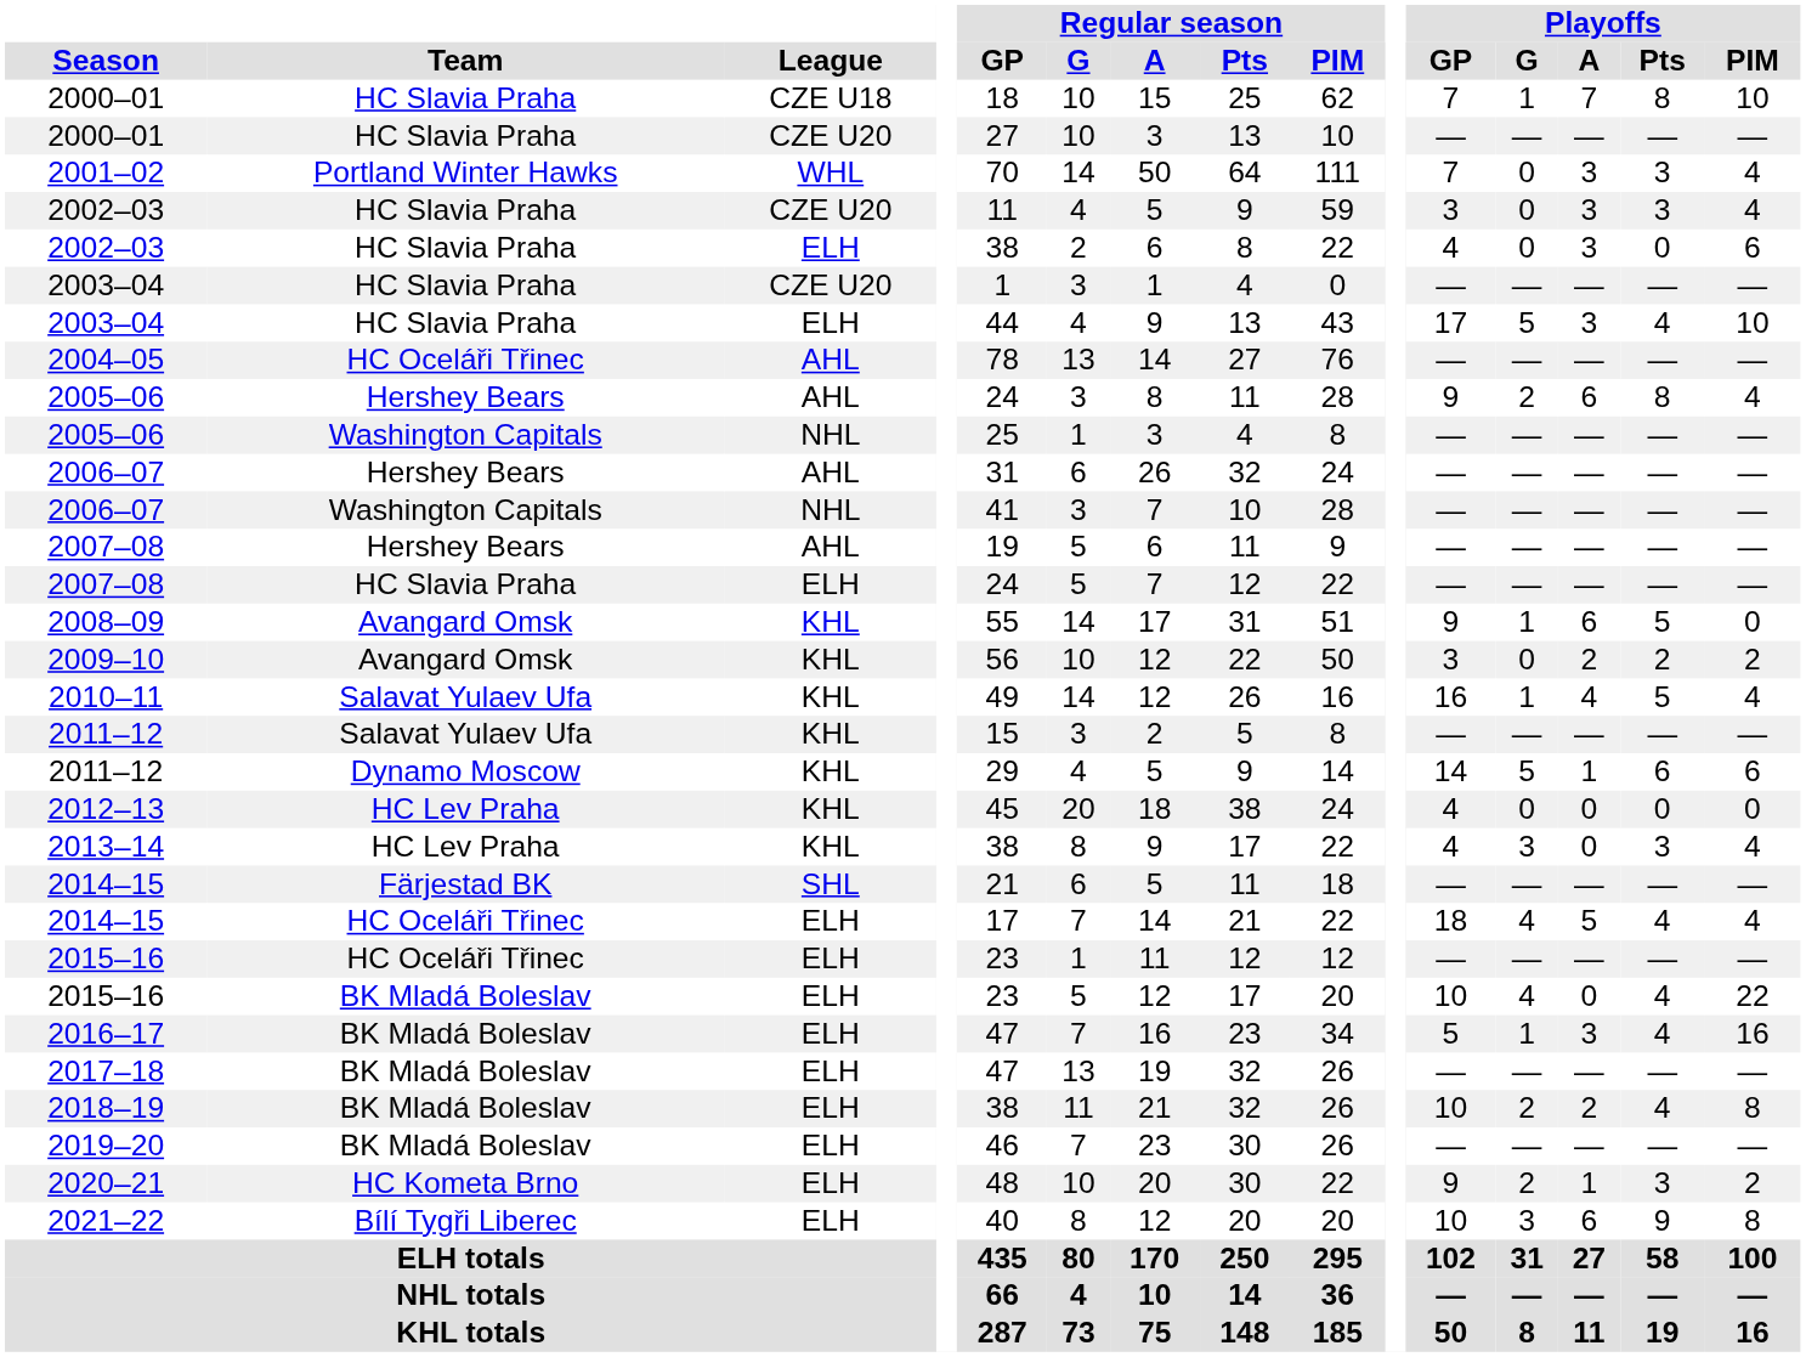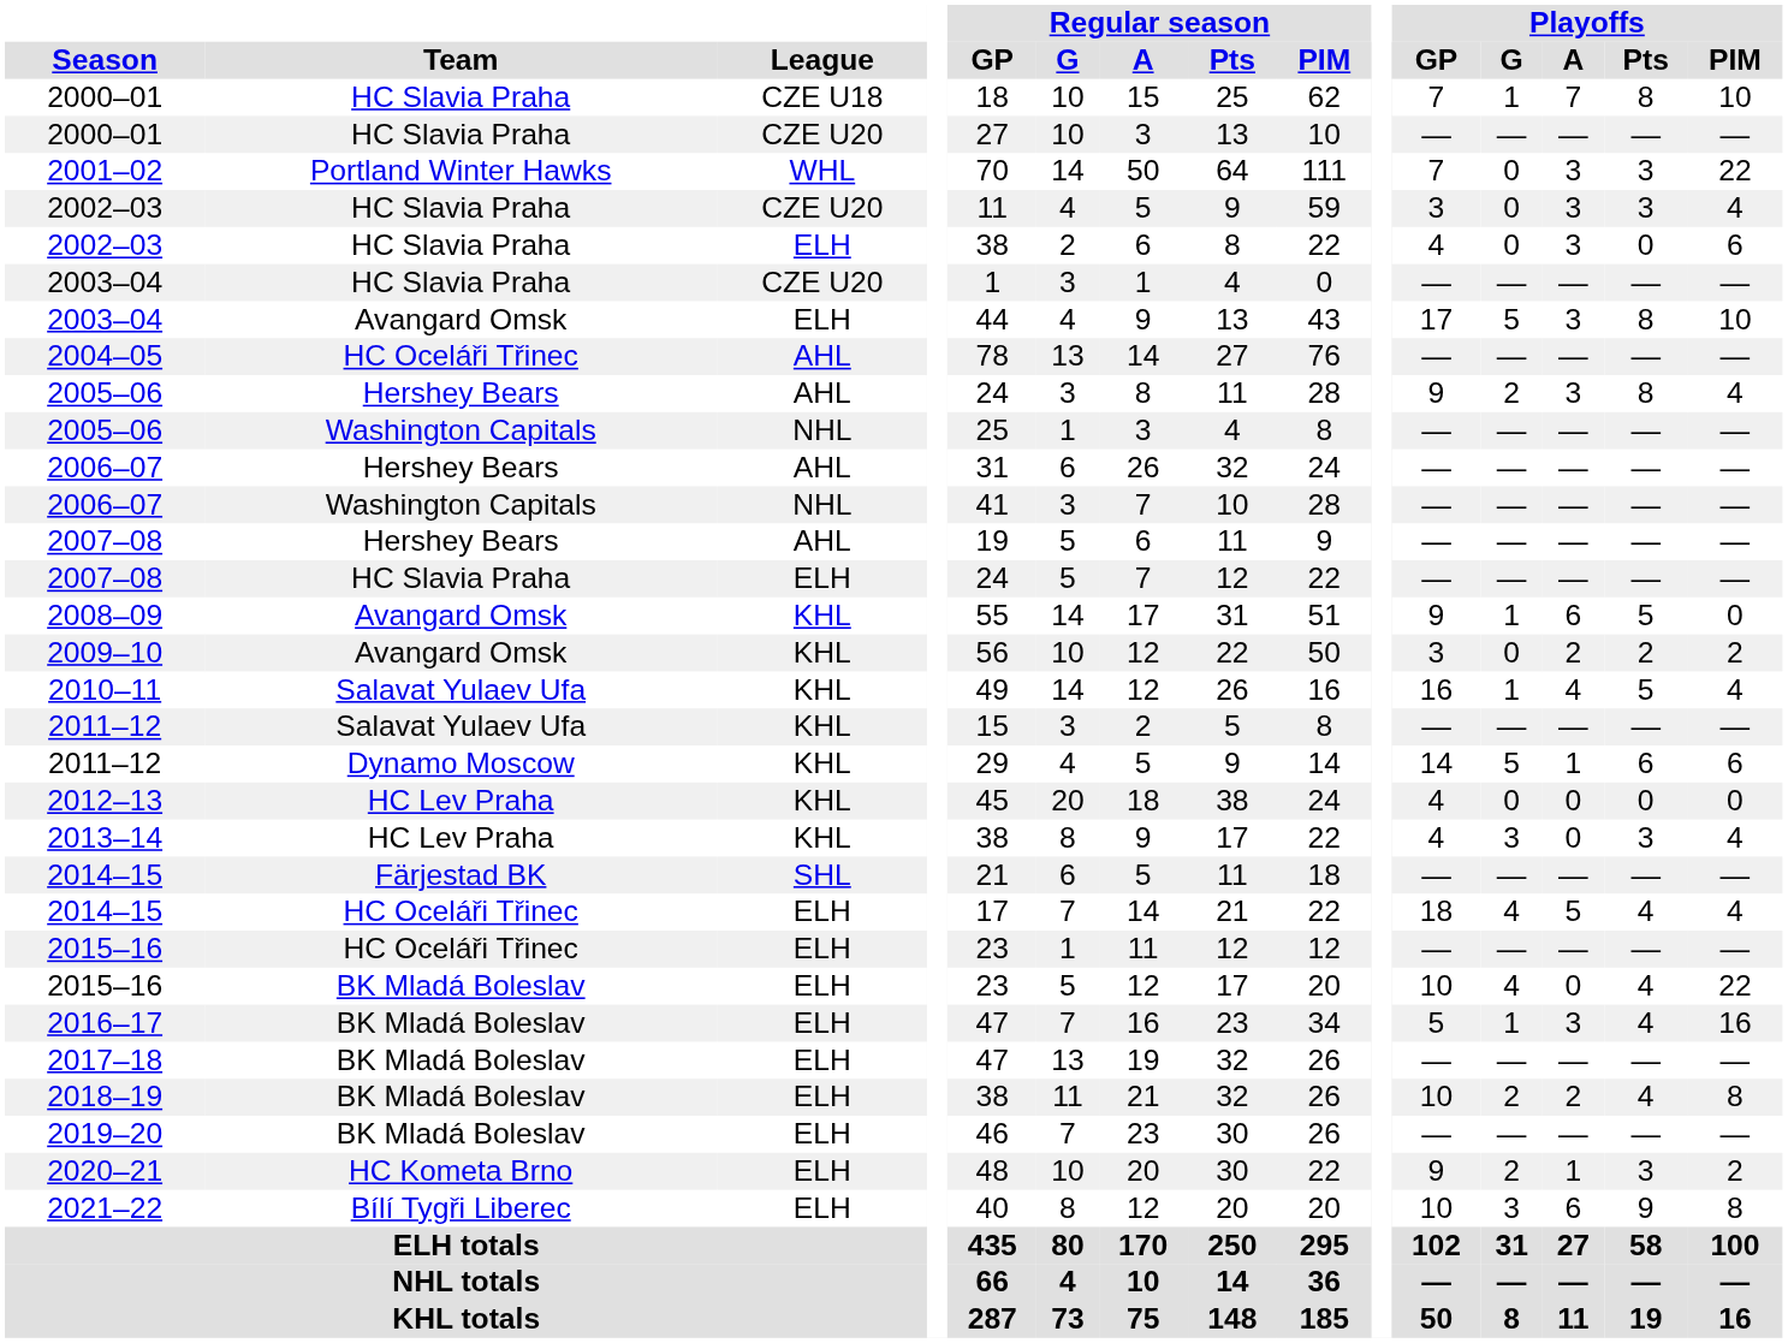2001–02 | Playoffs / PIM: 4 -> 22
2003–04 / ELH | Team: HC Slavia Praha -> Avangard Omsk
2003–04 / ELH | Playoffs / Pts: 4 -> 8
2005–06 / AHL | Playoffs / A: 6 -> 3
